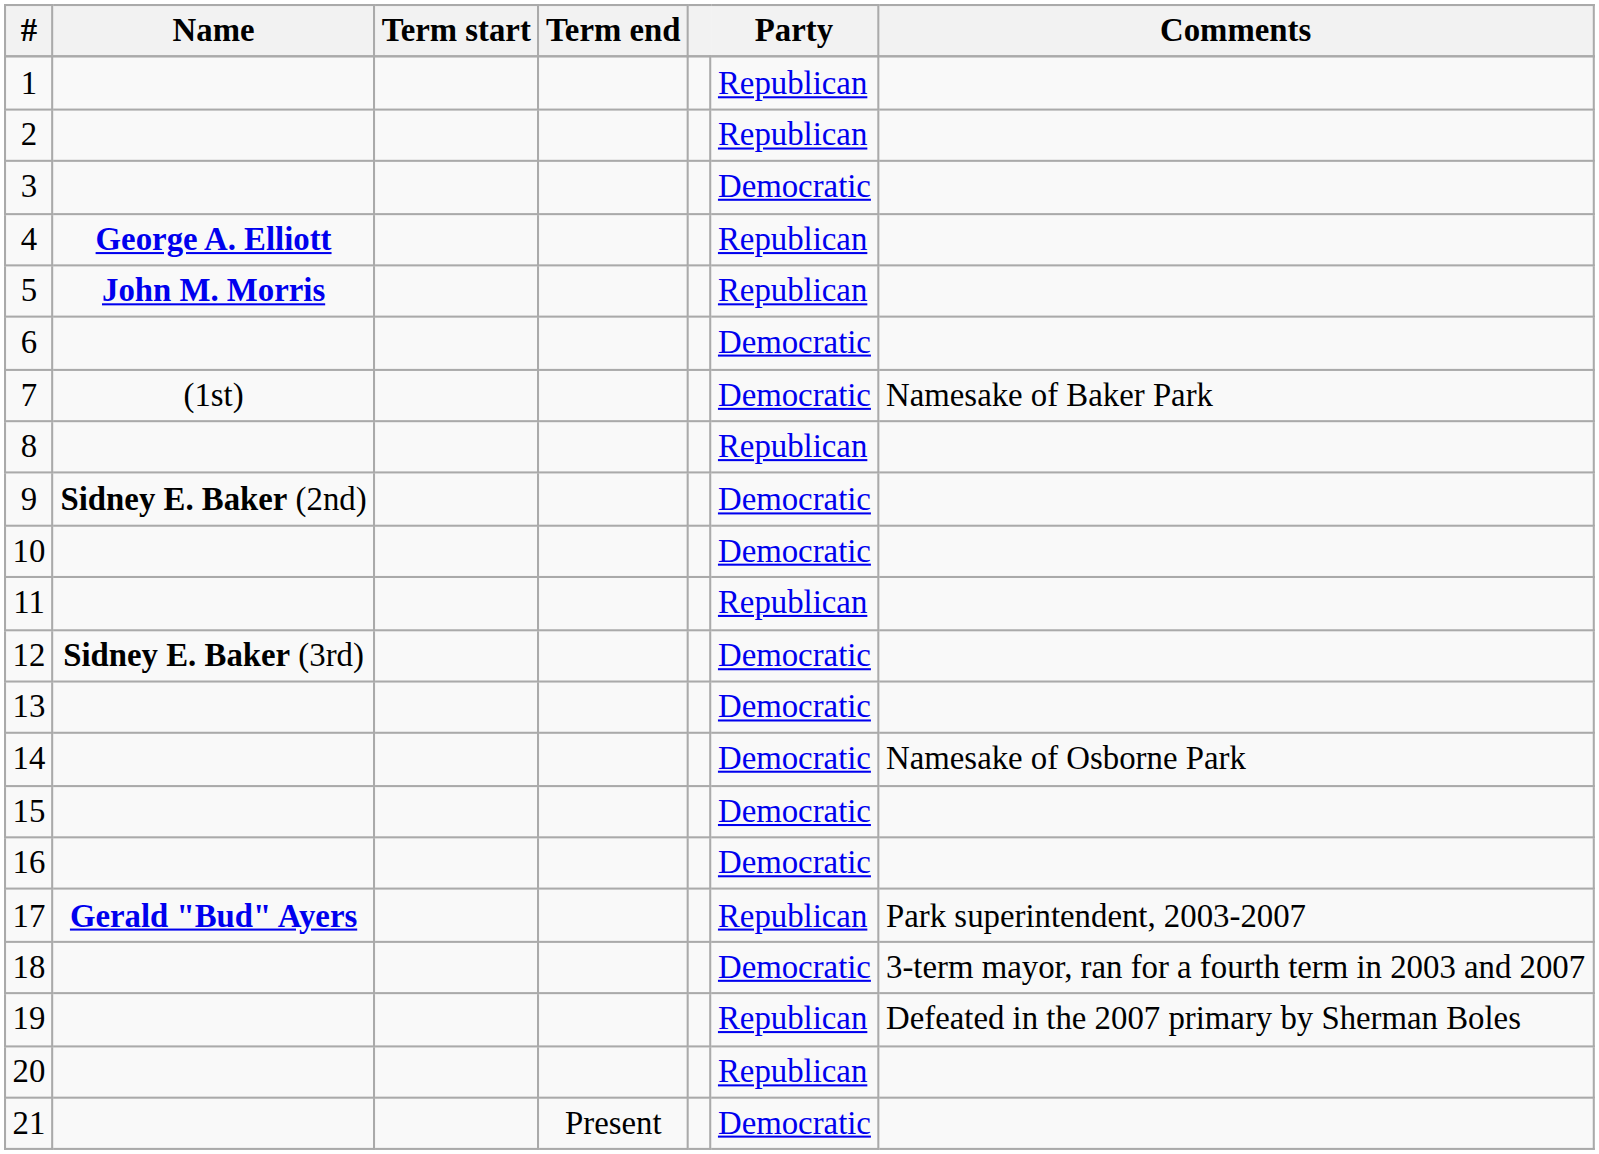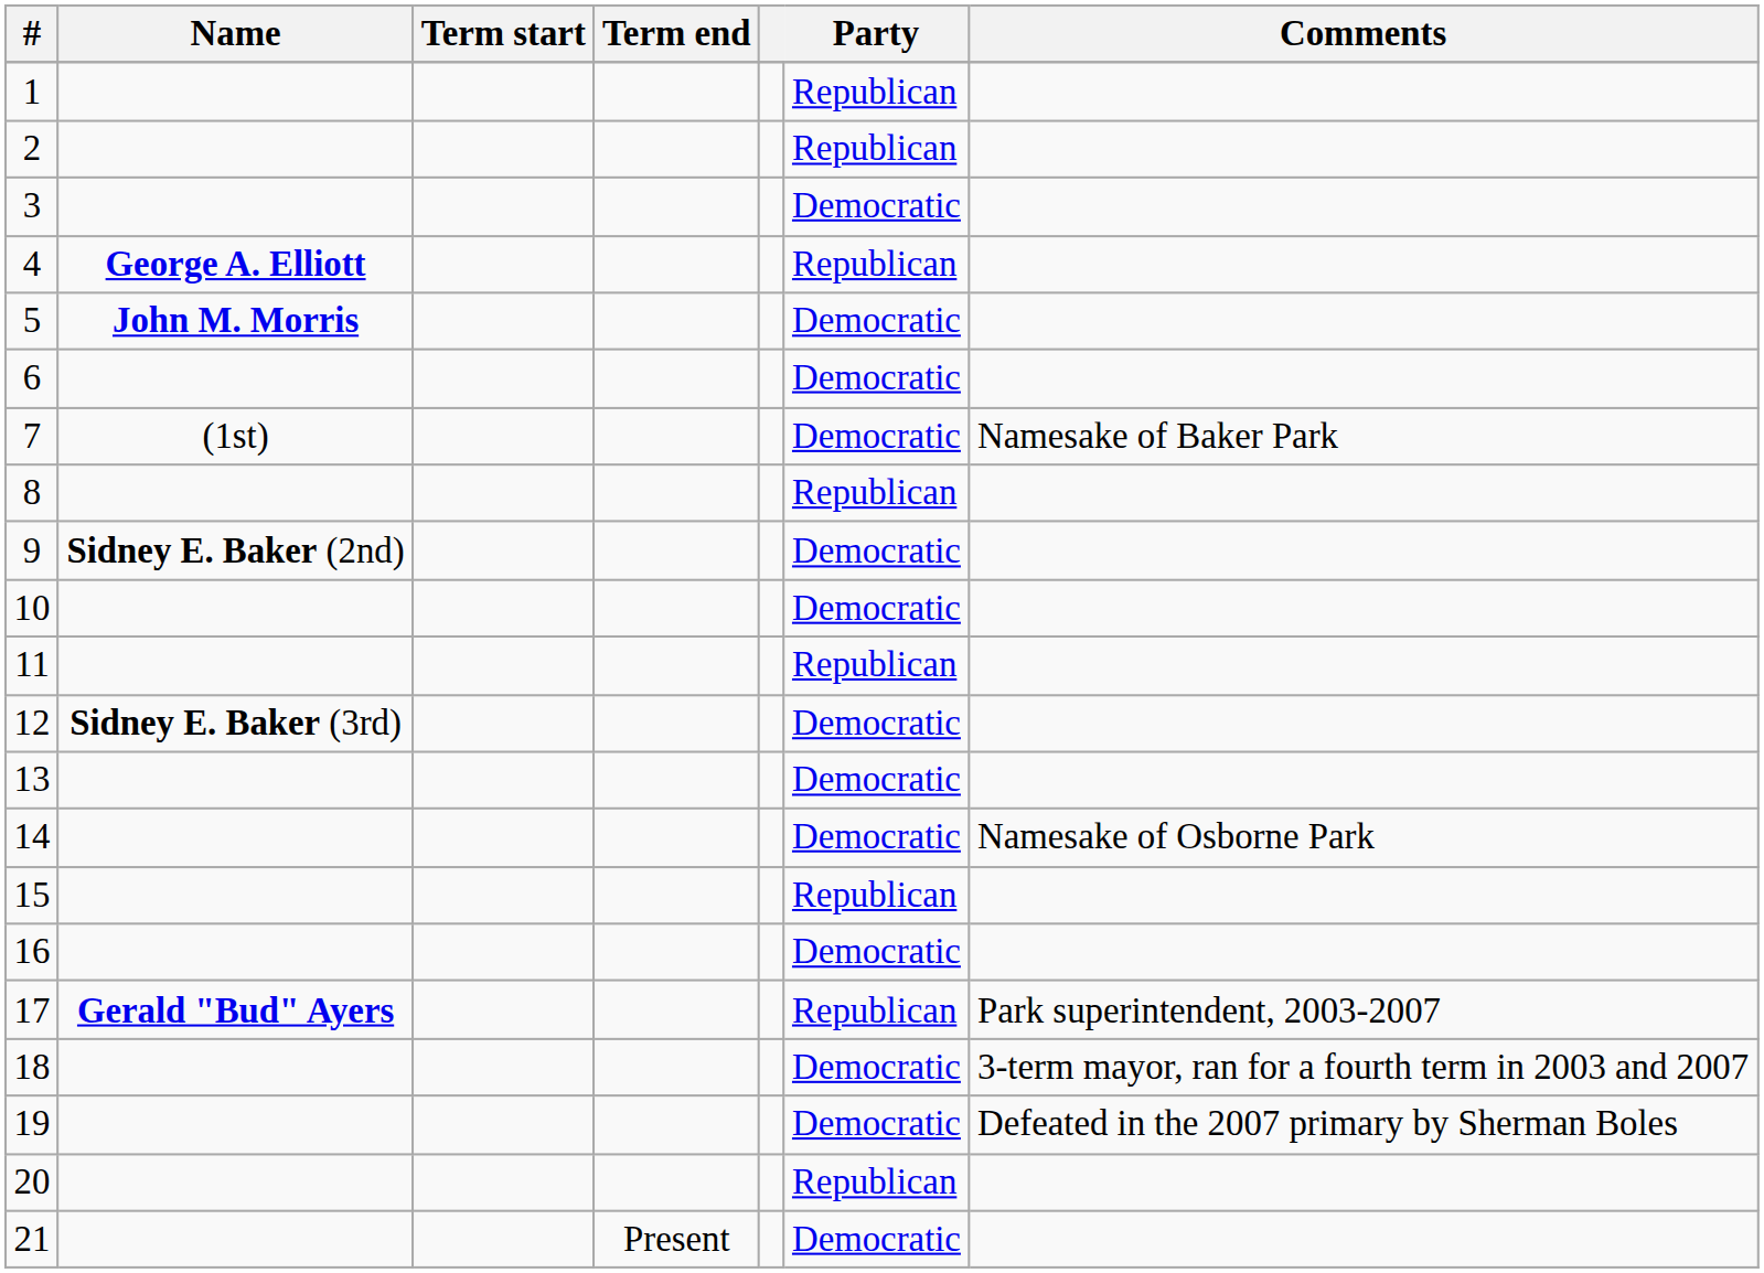5 | Party: Republican -> Democratic
15 | Party: Democratic -> Republican
19 | Party: Republican -> Democratic
